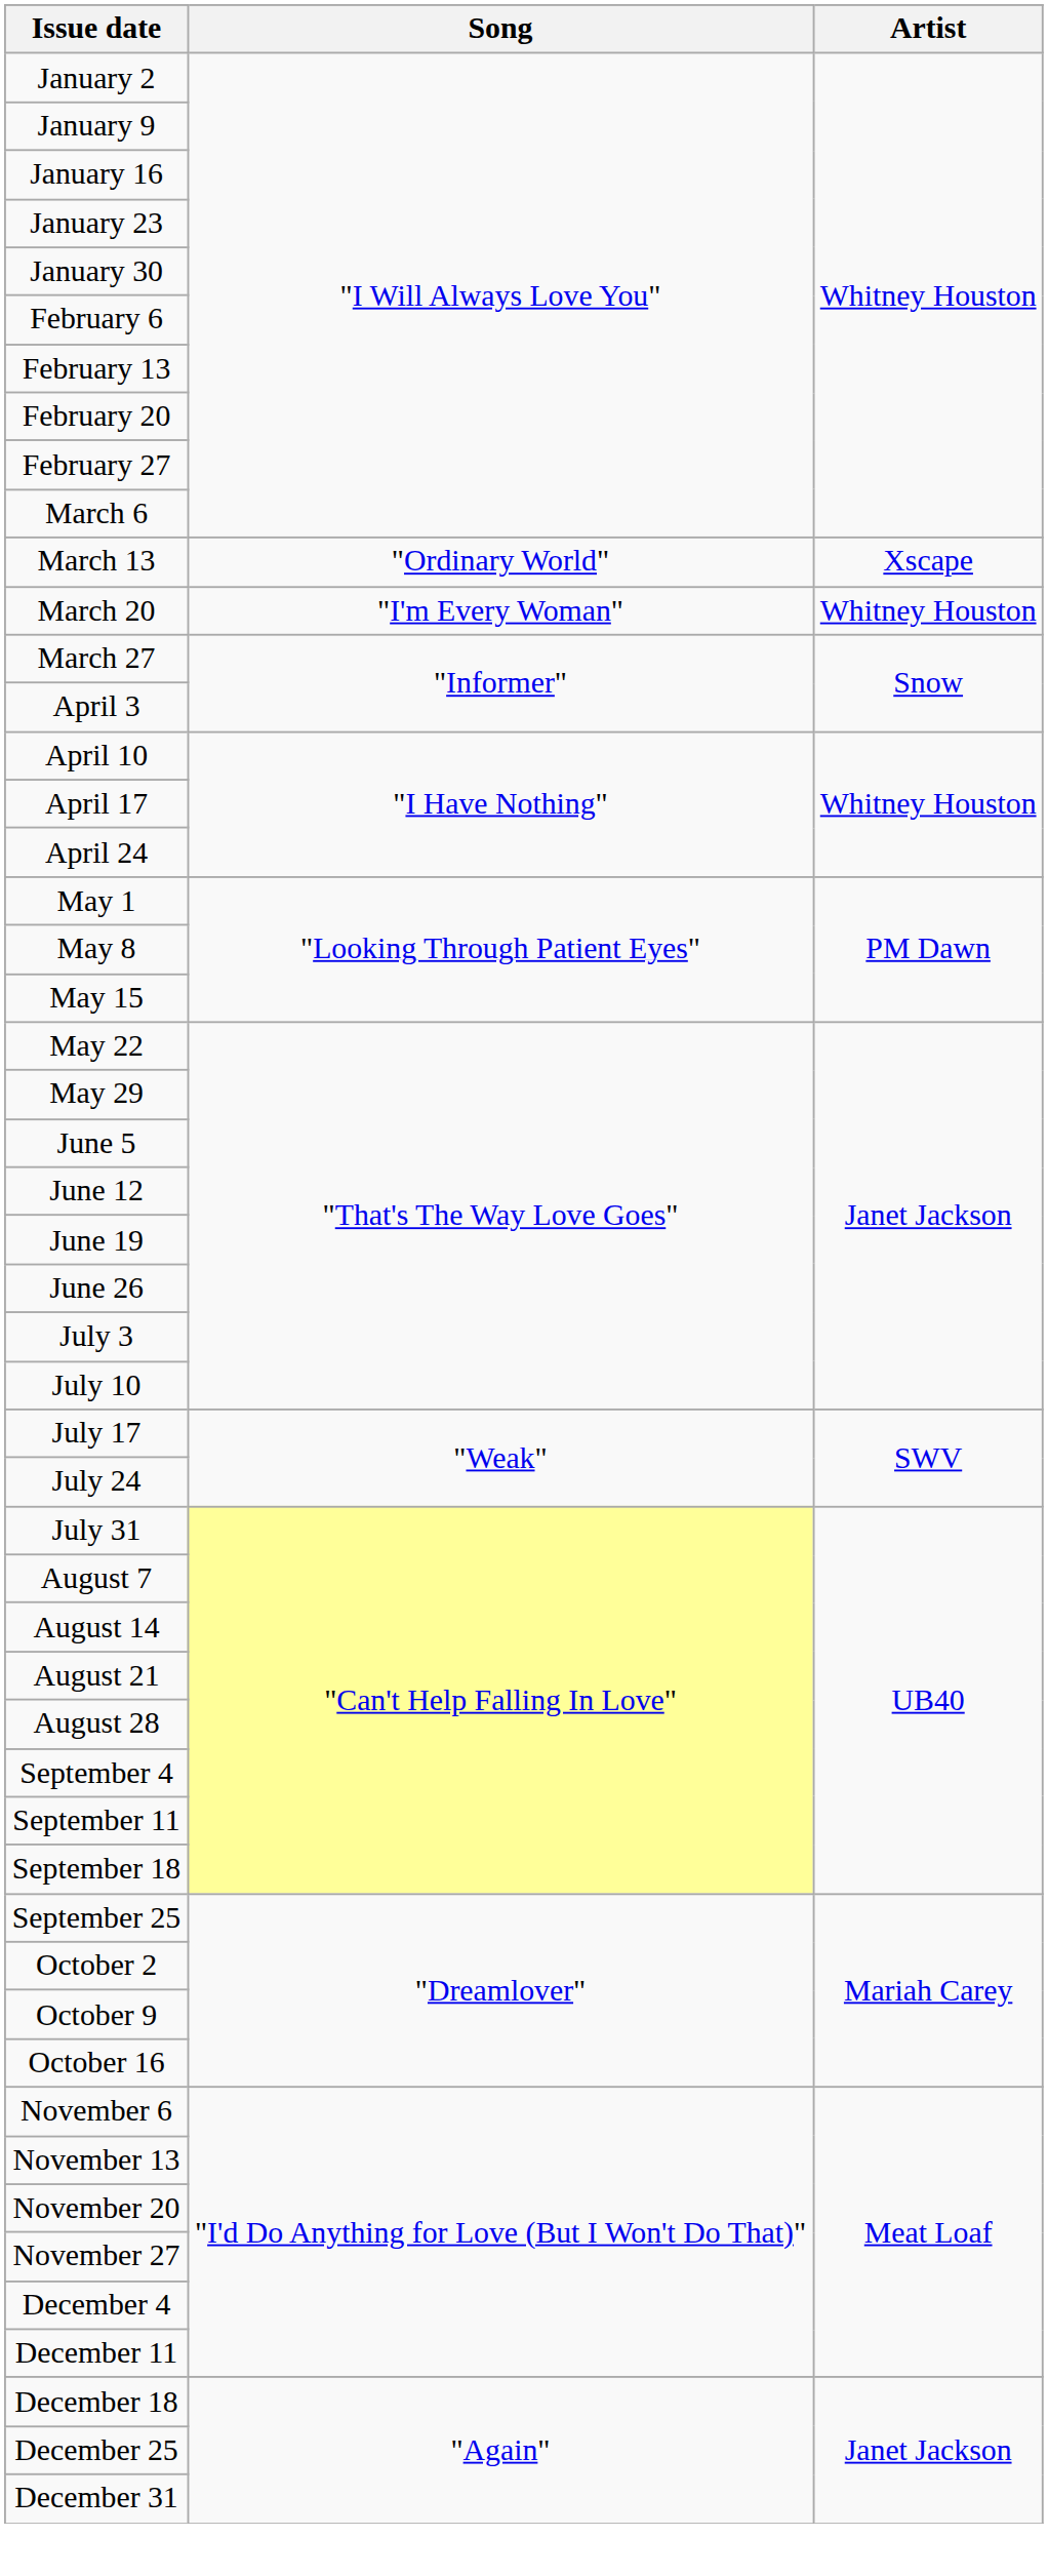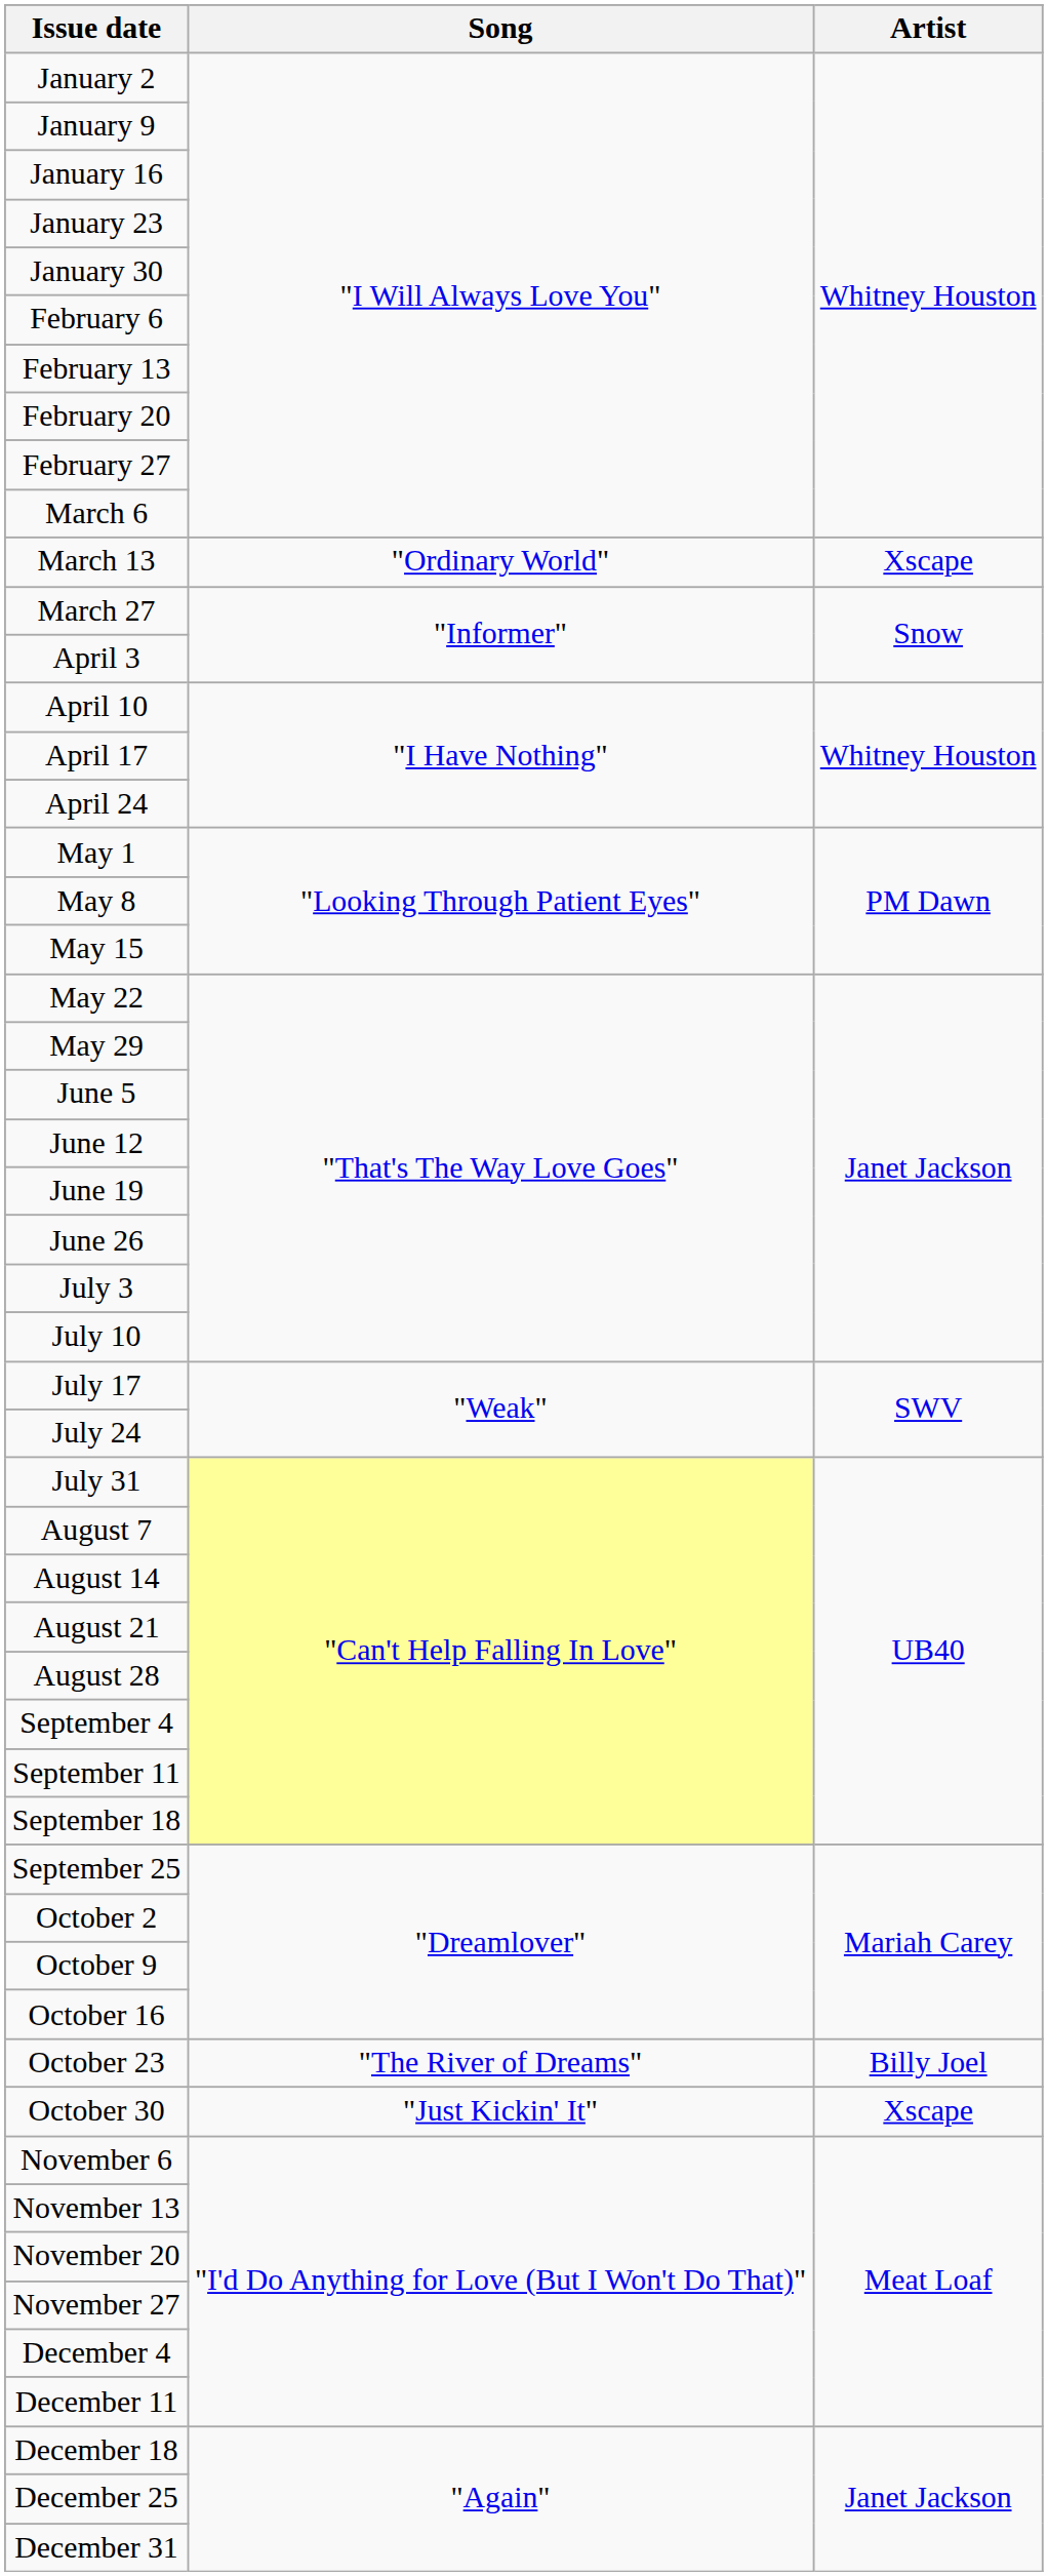- row: March 20 | "I'm Every Woman" | Whitney Houston
+ row: October 23 | "The River of Dreams" | Billy Joel
+ row: October 30 | "Just Kickin' It" | Xscape
